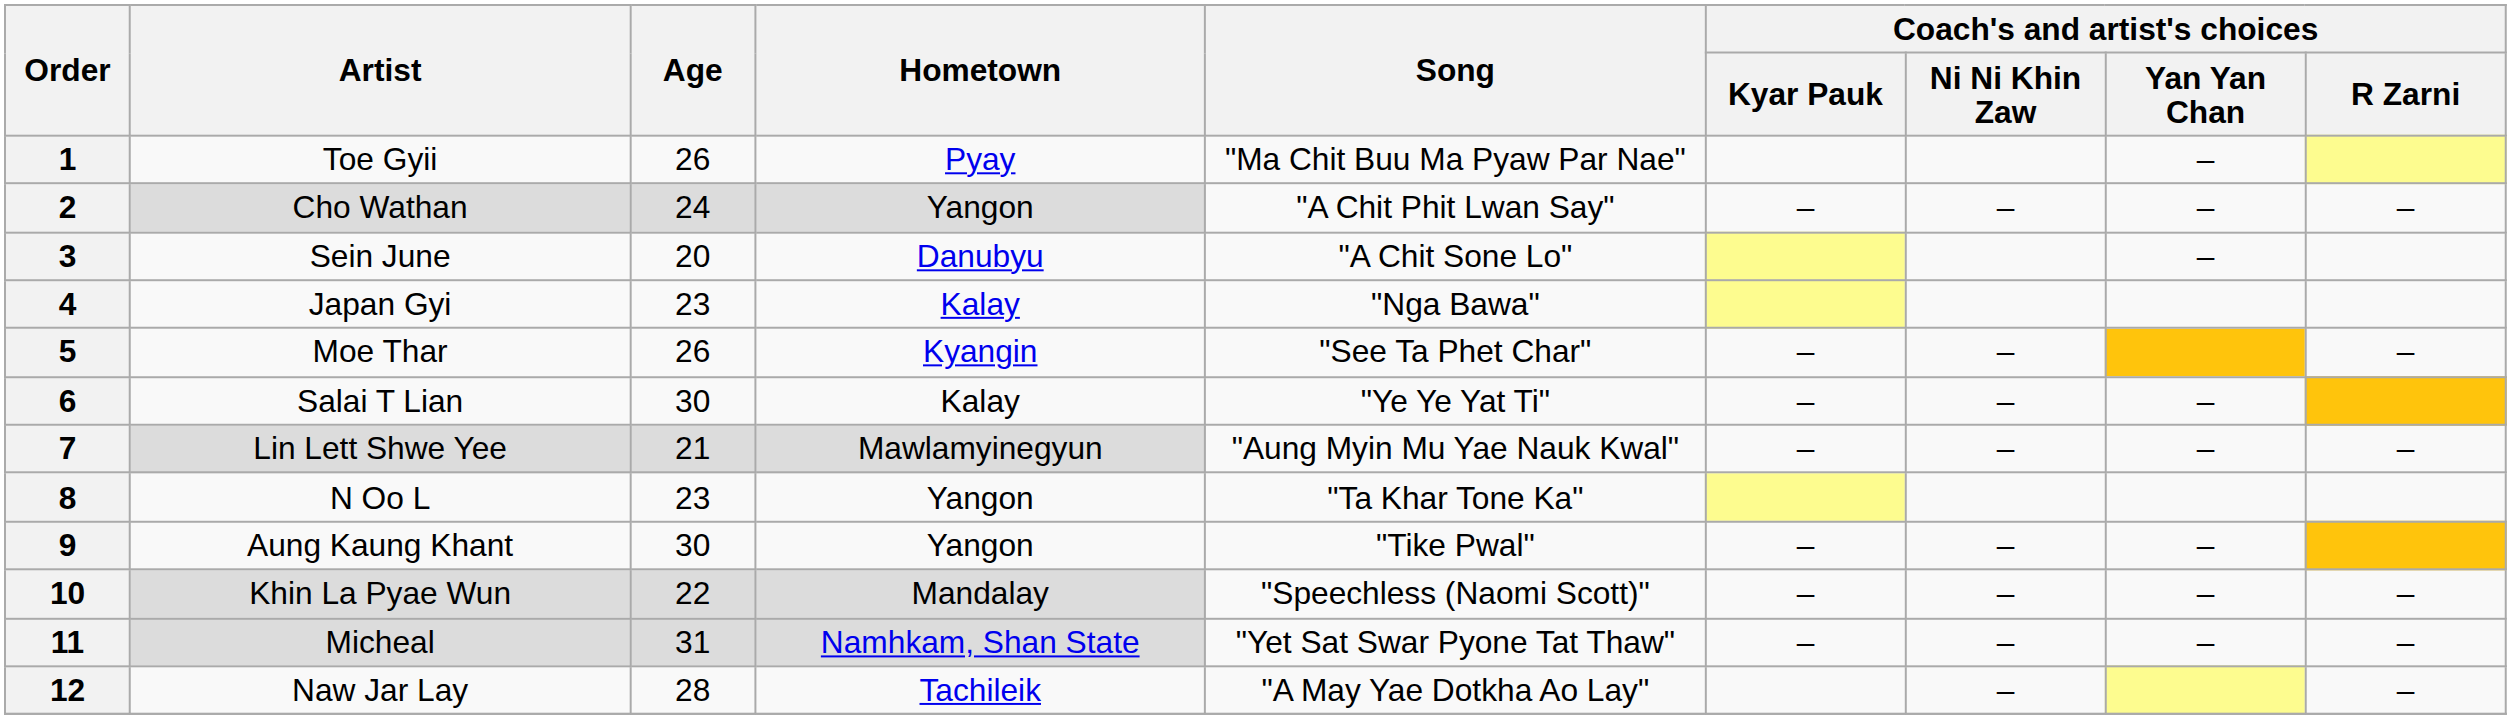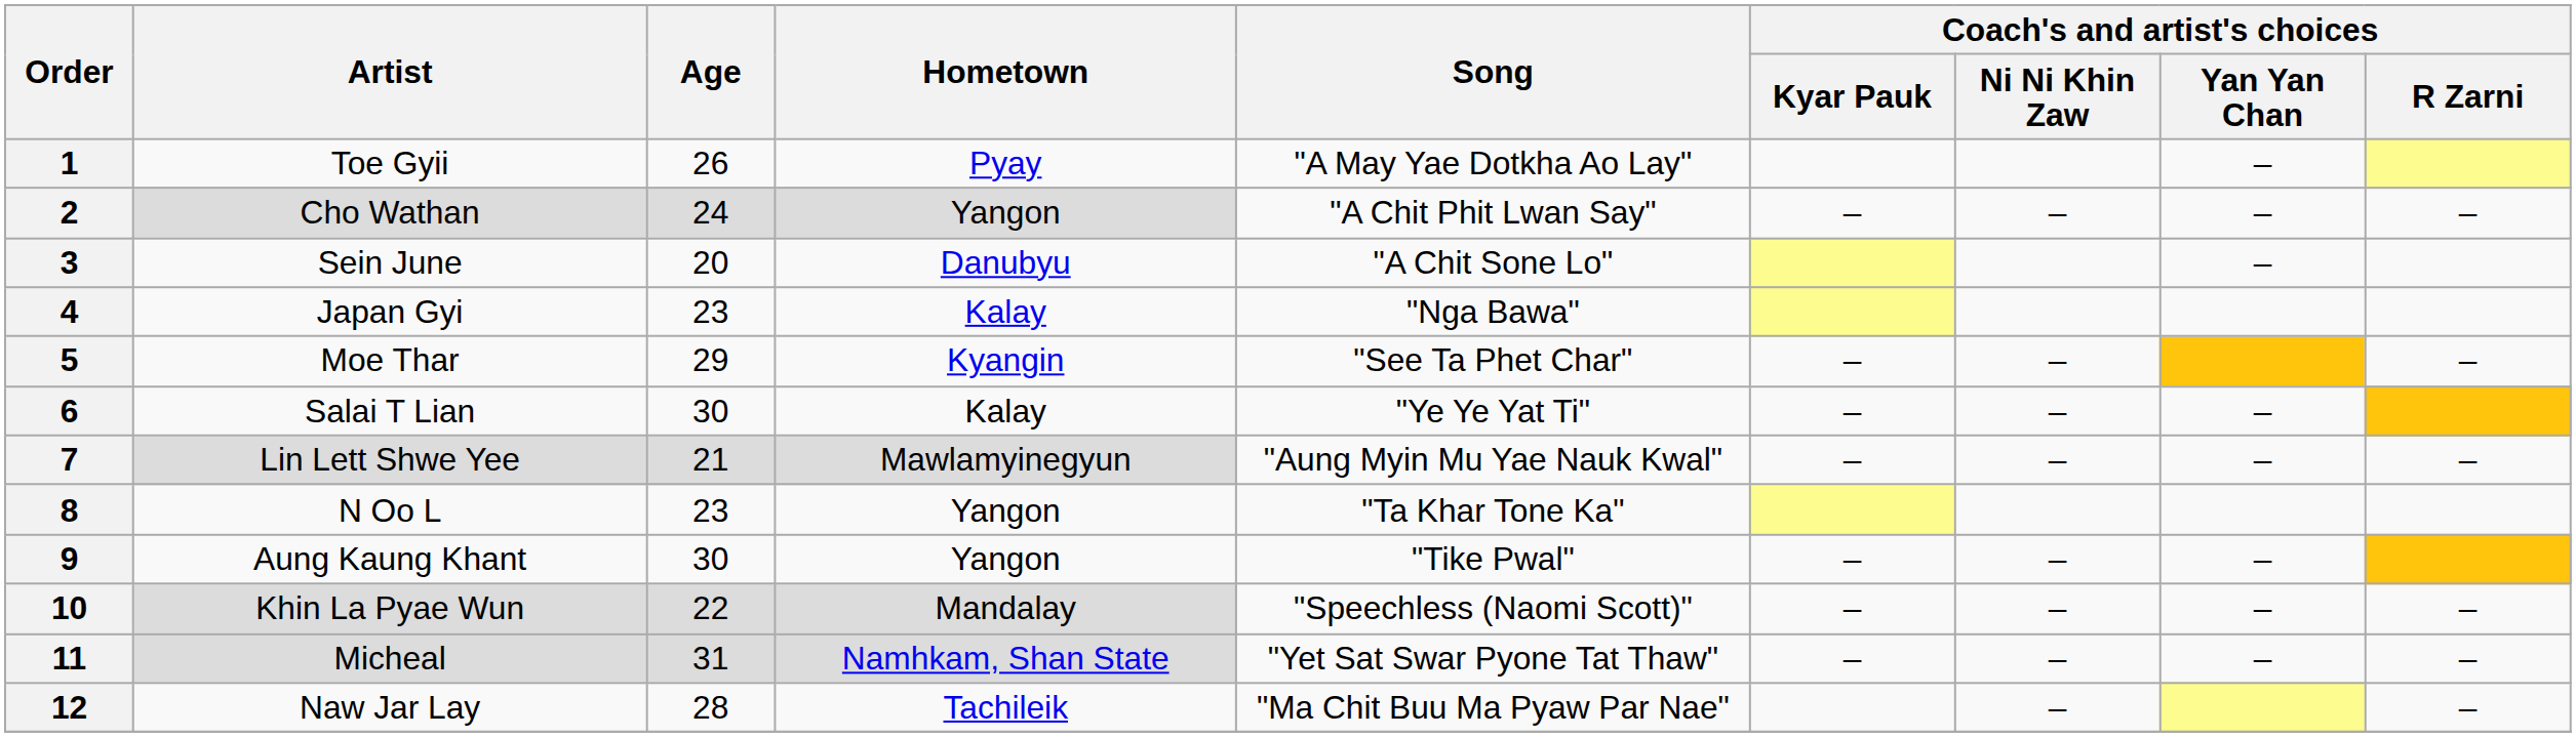1 | Song: "Ma Chit Buu Ma Pyaw Par Nae" -> "A May Yae Dotkha Ao Lay"
5 | Age: 26 -> 29
12 | Song: "A May Yae Dotkha Ao Lay" -> "Ma Chit Buu Ma Pyaw Par Nae"
